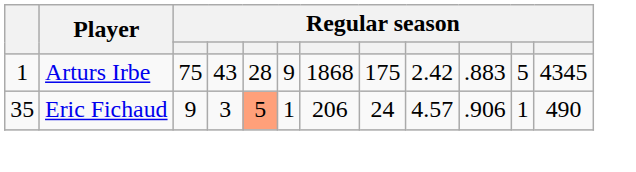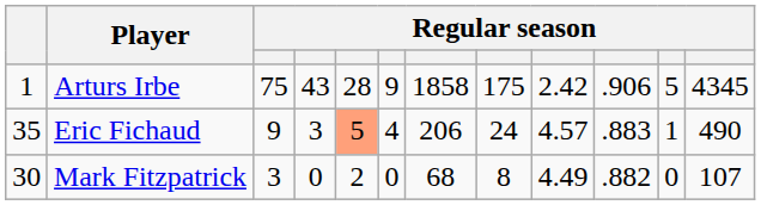Arturs Irbe | column 7: 1868 -> 1858
Arturs Irbe | column 10: .883 -> .906
Eric Fichaud | column 6: 1 -> 4
Eric Fichaud | column 10: .906 -> .883
+ row: 30 | Mark Fitzpatrick | 3 | 0 | 2 | 0 | 68 | 8 | 4.49 | .882 | 0 | 107
